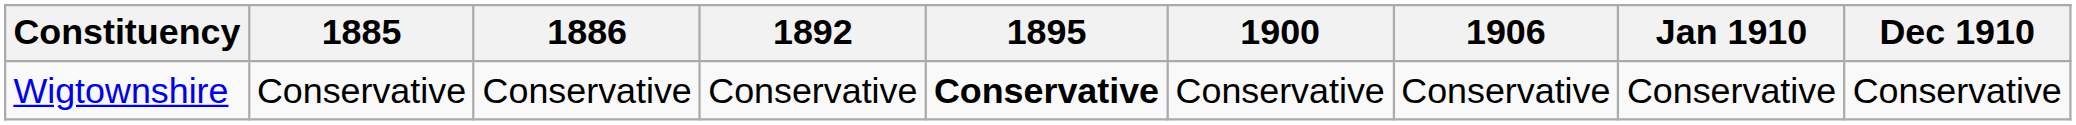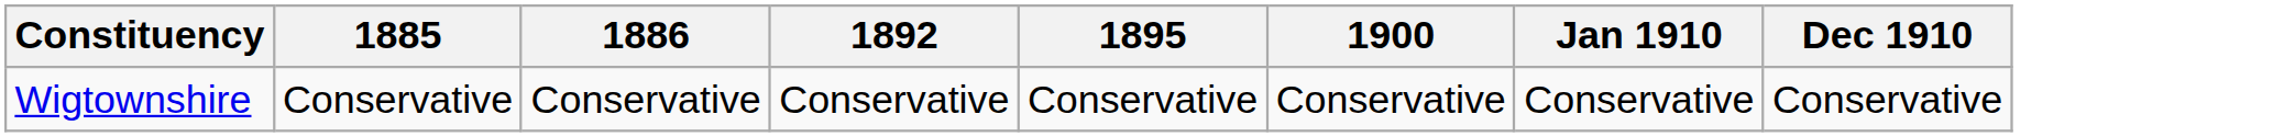- column: 1906 | Conservative
Wigtownshire | 1895: bold -> normal
